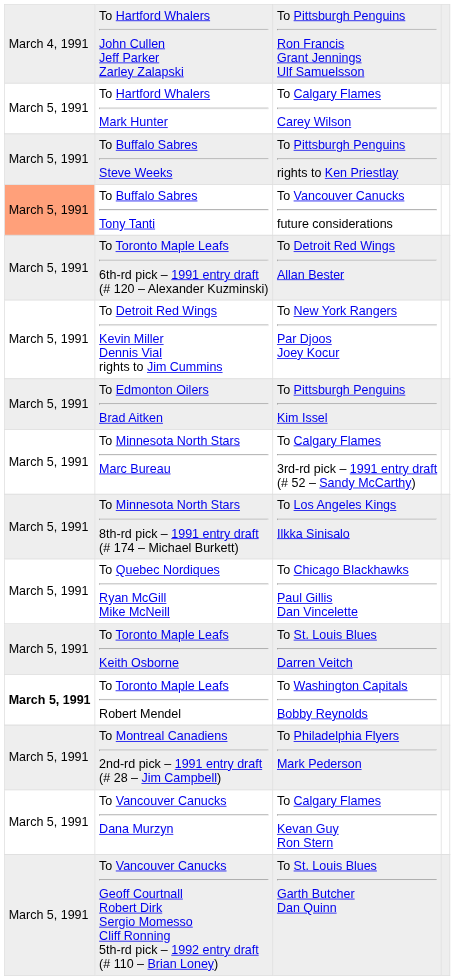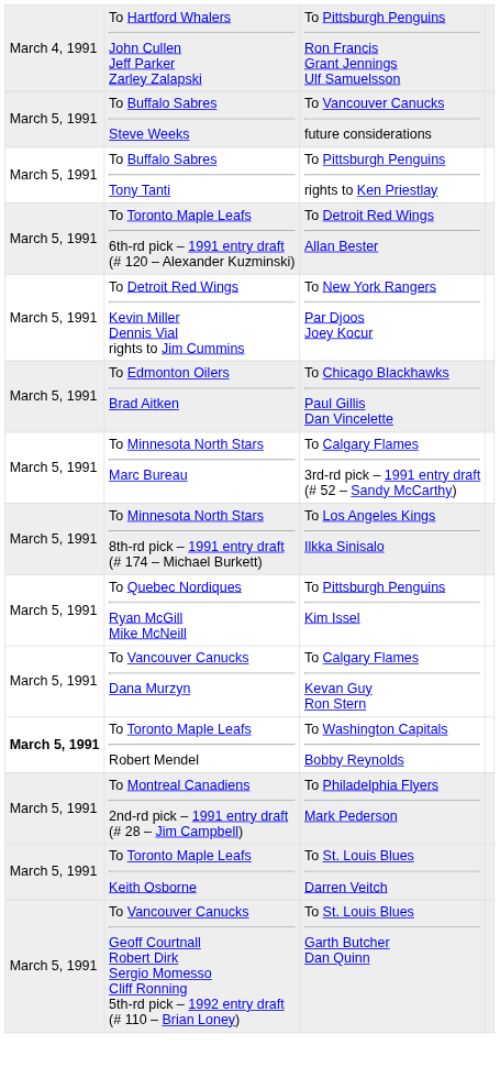- row: March 5, 1991 | To Hartford Whalers Mark Hunter | To Calgary Flames Carey Wilson
To Buffalo Sabres Steve Weeks | column 3: To Pittsburgh Penguins rights to Ken Priestlay -> To Vancouver Canucks future considerations
To Buffalo Sabres Tony Tanti | column 1: lightsalmon background -> no background
To Buffalo Sabres Tony Tanti | column 3: To Vancouver Canucks future considerations -> To Pittsburgh Penguins rights to Ken Priestlay
To Edmonton Oilers Brad Aitken | column 3: To Pittsburgh Penguins Kim Issel -> To Chicago Blackhawks Paul Gillis Dan Vincelette
To Quebec Nordiques Ryan McGill Mike McNeill | column 3: To Chicago Blackhawks Paul Gillis Dan Vincelette -> To Pittsburgh Penguins Kim Issel
rows swapped: To Toronto Maple Leafs Keith Osborne <-> To Vancouver Canucks Dana Murzyn
